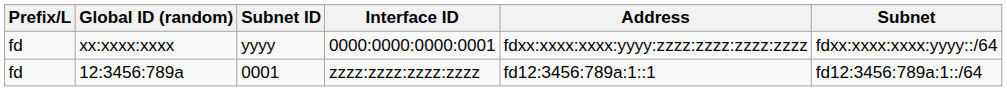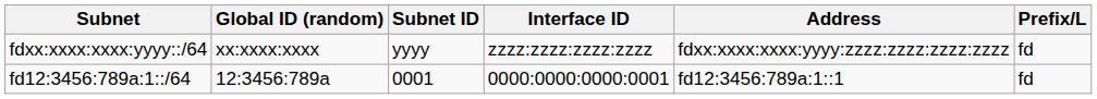columns swapped: Prefix/L <-> Subnet
xx:xxxx:xxxx | Interface ID: 0000:0000:0000:0001 -> zzzz:zzzz:zzzz:zzzz
12:3456:789a | Interface ID: zzzz:zzzz:zzzz:zzzz -> 0000:0000:0000:0001
